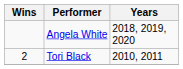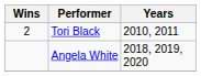rows swapped: Angela White <-> Tori Black
